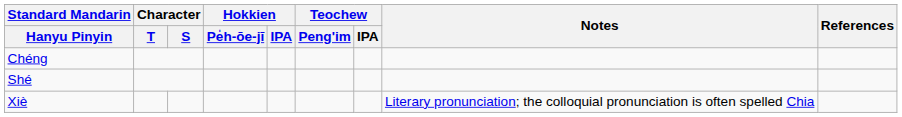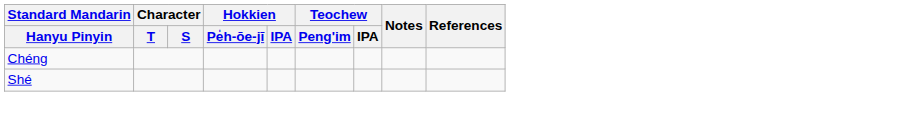- row: Xiè | Literary pronunciation; the colloquial pronunciation is often spelled Chia
